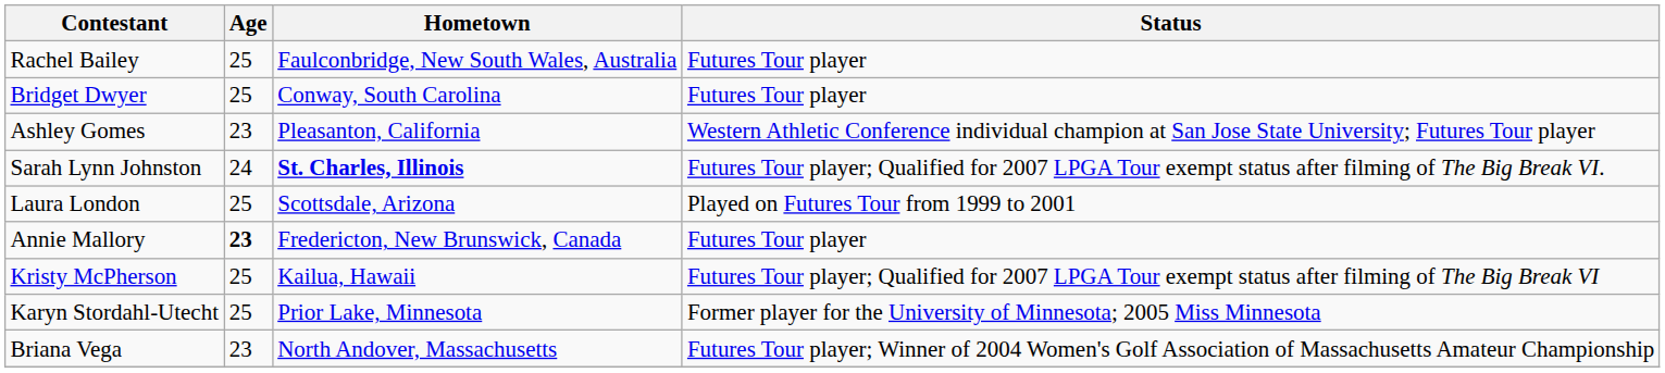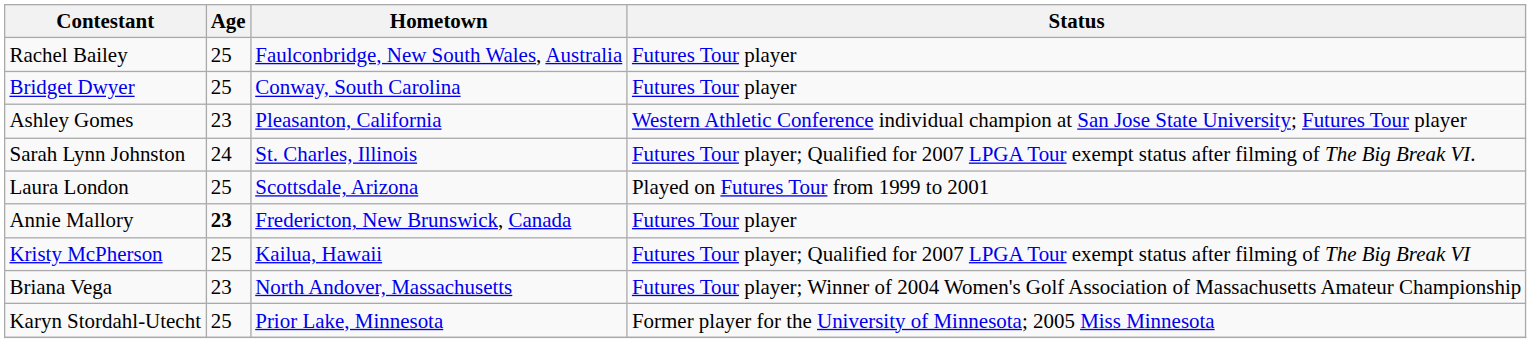Sarah Lynn Johnston | Hometown: bold -> normal
rows swapped: Karyn Stordahl-Utecht <-> Briana Vega
